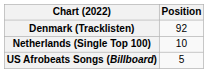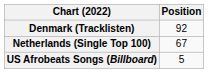Netherlands (Single Top 100) | Position: 10 -> 67
